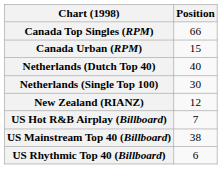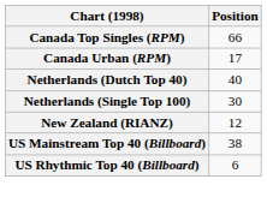Canada Urban (RPM) | Position: 15 -> 17
- row: US Hot R&B Airplay (Billboard) | 7
